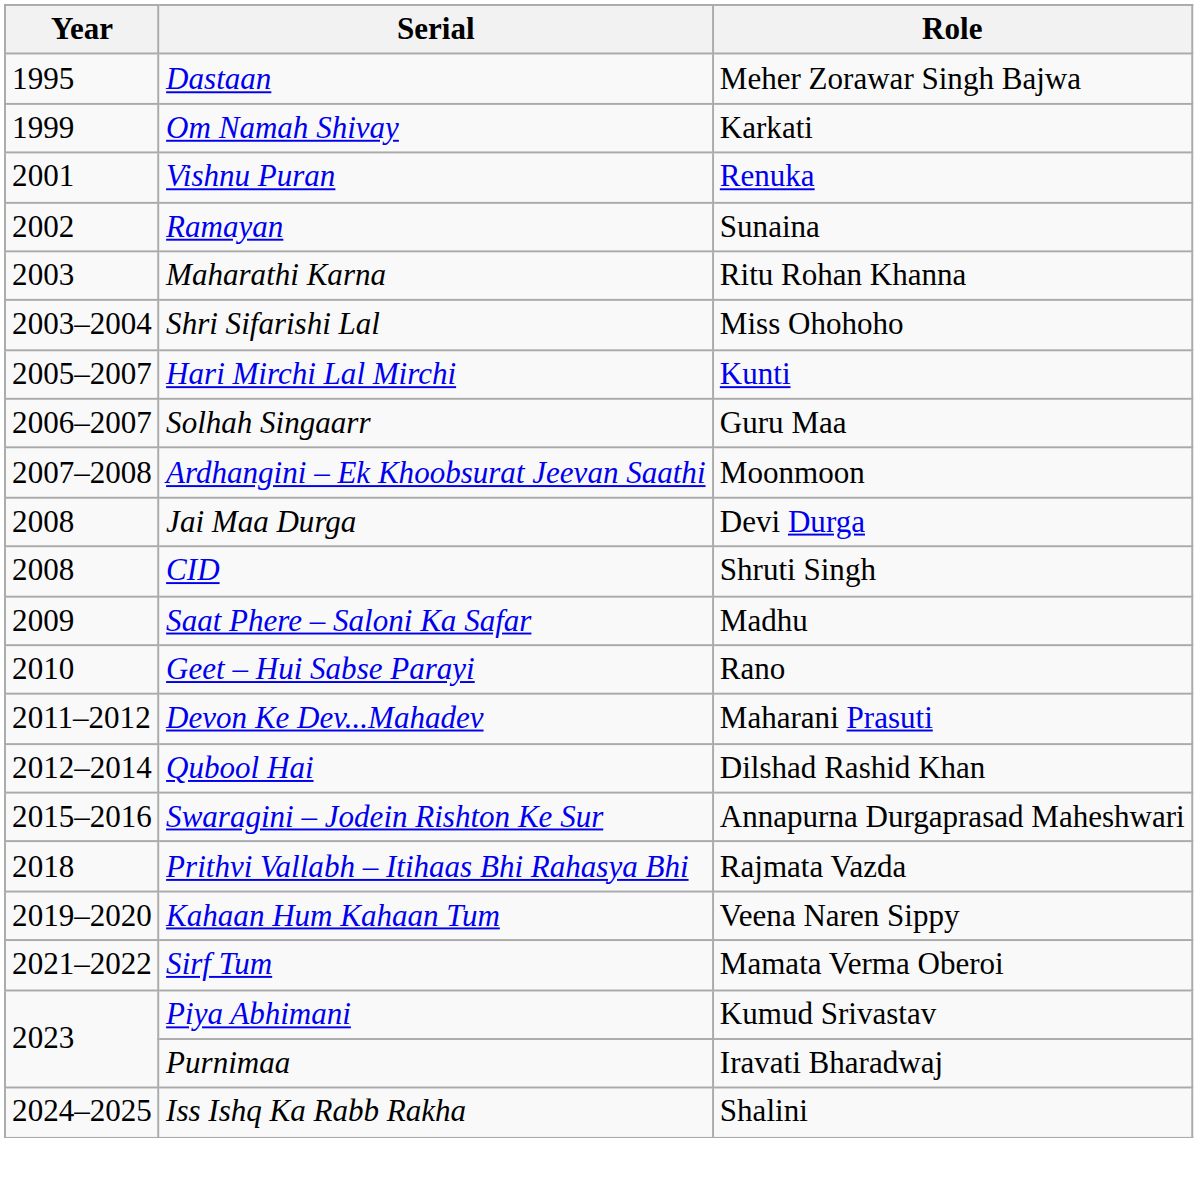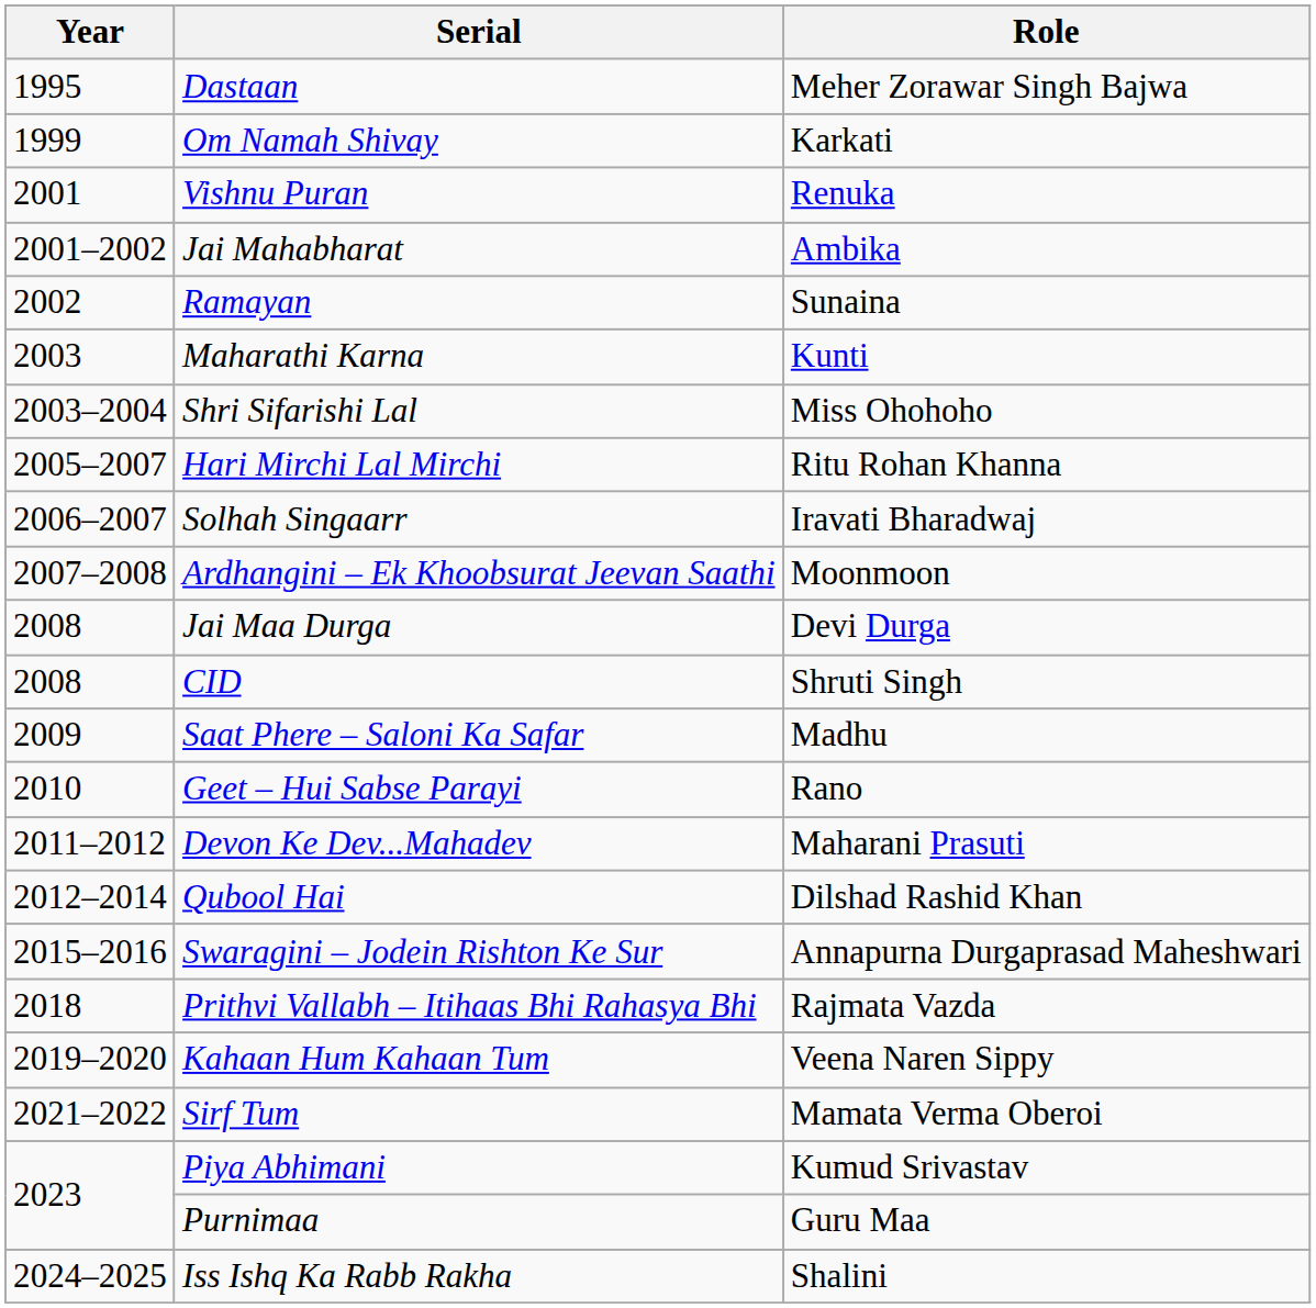+ row: 2001–2002 | Jai Mahabharat | Ambika
Maharathi Karna | Role: Ritu Rohan Khanna -> Kunti
Hari Mirchi Lal Mirchi | Role: Kunti -> Ritu Rohan Khanna
Solhah Singaarr | Role: Guru Maa -> Iravati Bharadwaj
Purnimaa | Role: Iravati Bharadwaj -> Guru Maa
